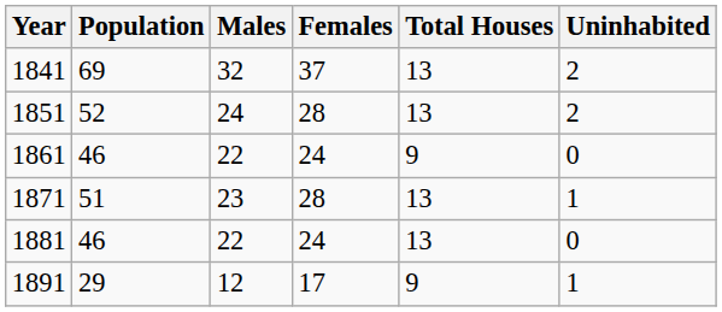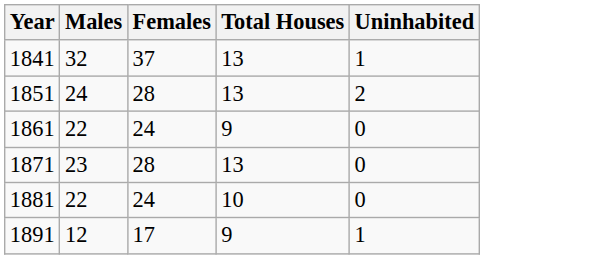- column: Population | 69 | 52 | 46 | 51 | 46 | 29
1841 | Uninhabited: 2 -> 1
1871 | Uninhabited: 1 -> 0
1881 | Total Houses: 13 -> 10
